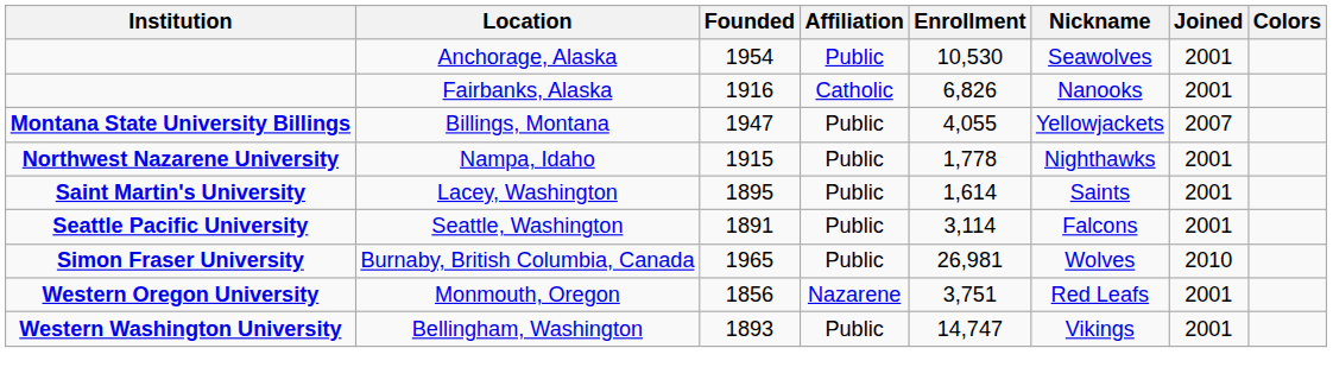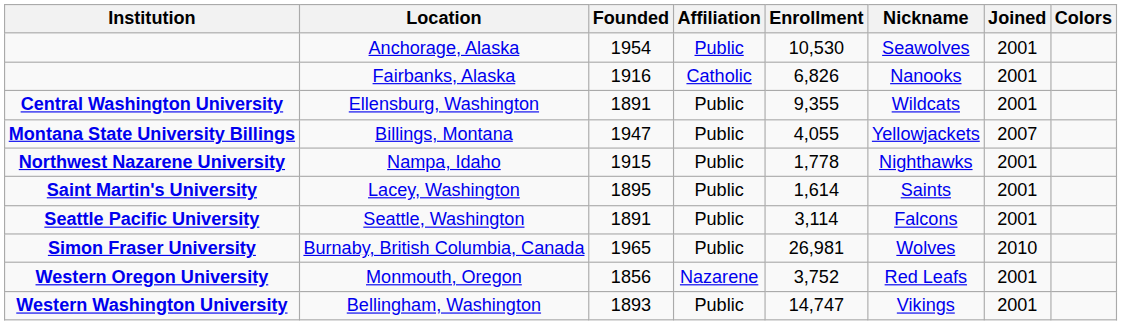+ row: Central Washington University | Ellensburg, Washington | 1891 | Public | 9,355 | Wildcats | 2001
Monmouth, Oregon | Enrollment: 3,751 -> 3,752
